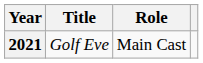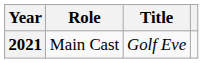columns swapped: Title <-> Role
